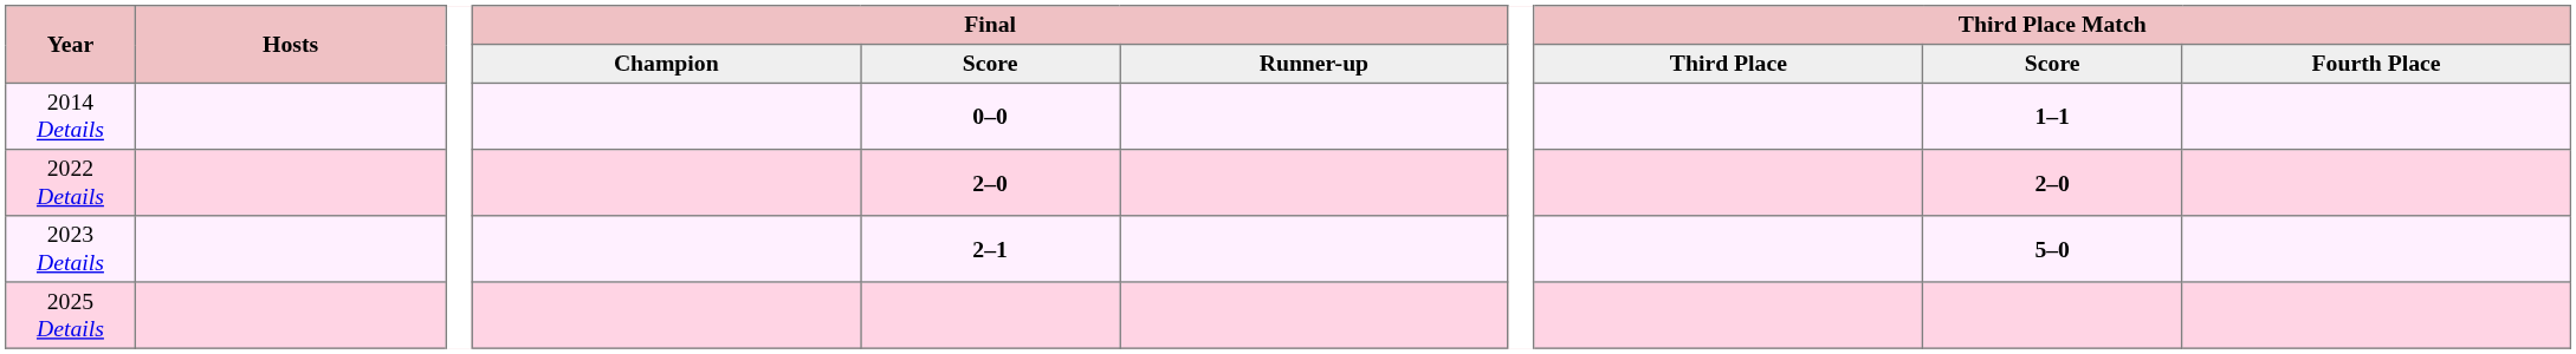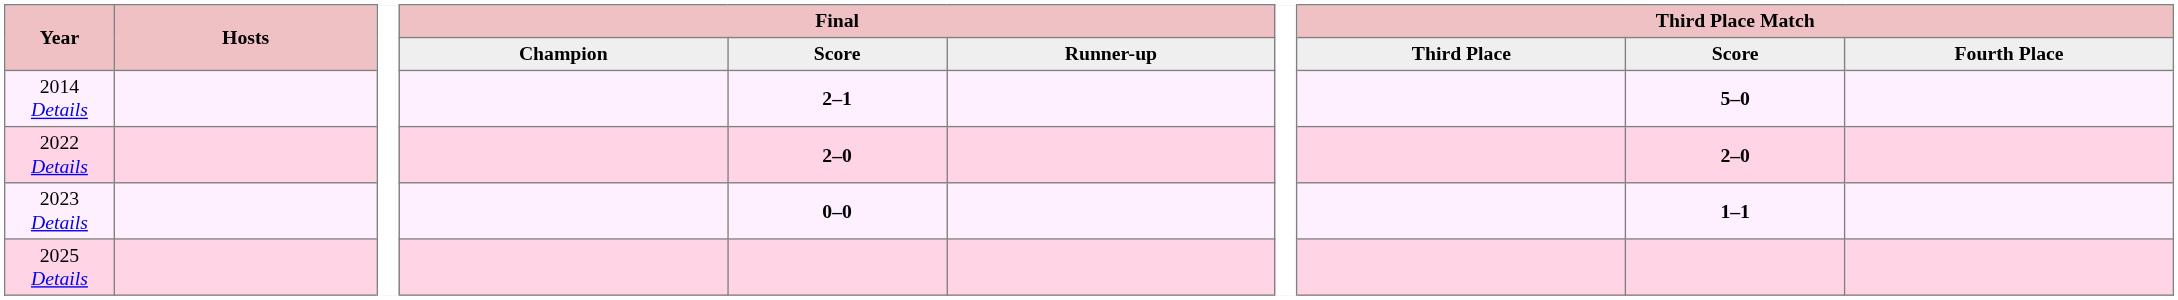2014 Details | Final / Score: 0–0 -> 2–1
2014 Details | Third Place Match / Score: 1–1 -> 5–0
2023 Details | Final / Score: 2–1 -> 0–0
2023 Details | Third Place Match / Score: 5–0 -> 1–1
